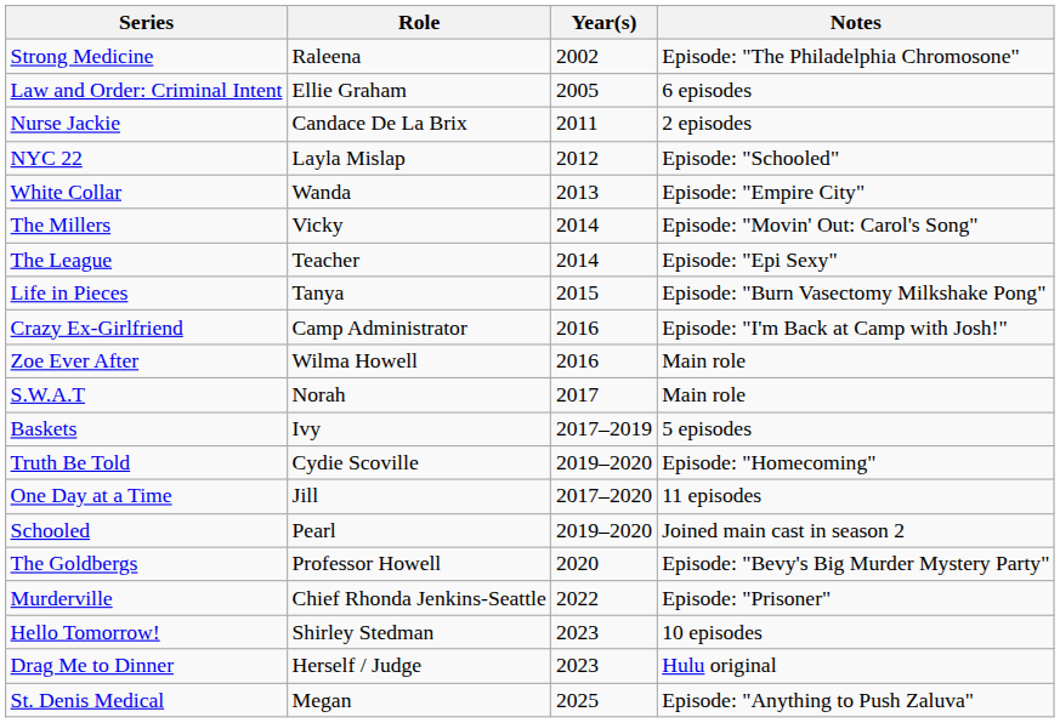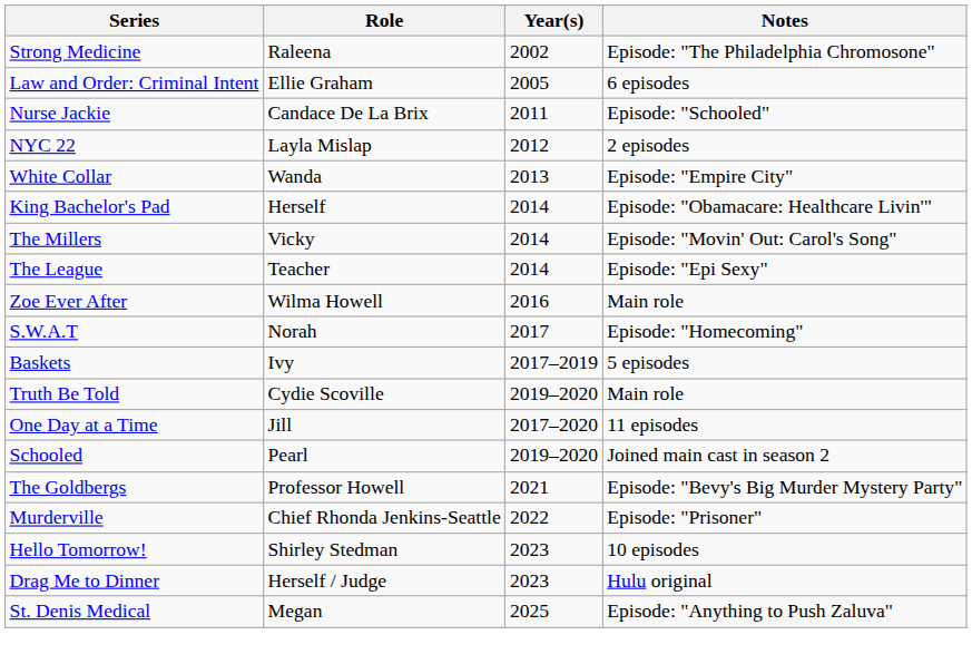Nurse Jackie | Notes: 2 episodes -> Episode: "Schooled"
NYC 22 | Notes: Episode: "Schooled" -> 2 episodes
+ row: King Bachelor's Pad | Herself | 2014 | Episode: "Obamacare: Healthcare Livin'"
- row: Life in Pieces | Tanya | 2015 | Episode: "Burn Vasectomy Milkshake Pong"
- row: Crazy Ex-Girlfriend | Camp Administrator | 2016 | Episode: "I'm Back at Camp with Josh!"
S.W.A.T | Notes: Main role -> Episode: "Homecoming"
Truth Be Told | Notes: Episode: "Homecoming" -> Main role
The Goldbergs | Year(s): 2020 -> 2021
